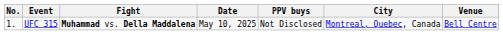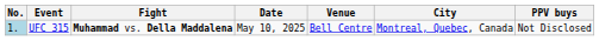columns swapped: Venue <-> PPV buys
UFC 315 | No.: no background -> lightblue background
